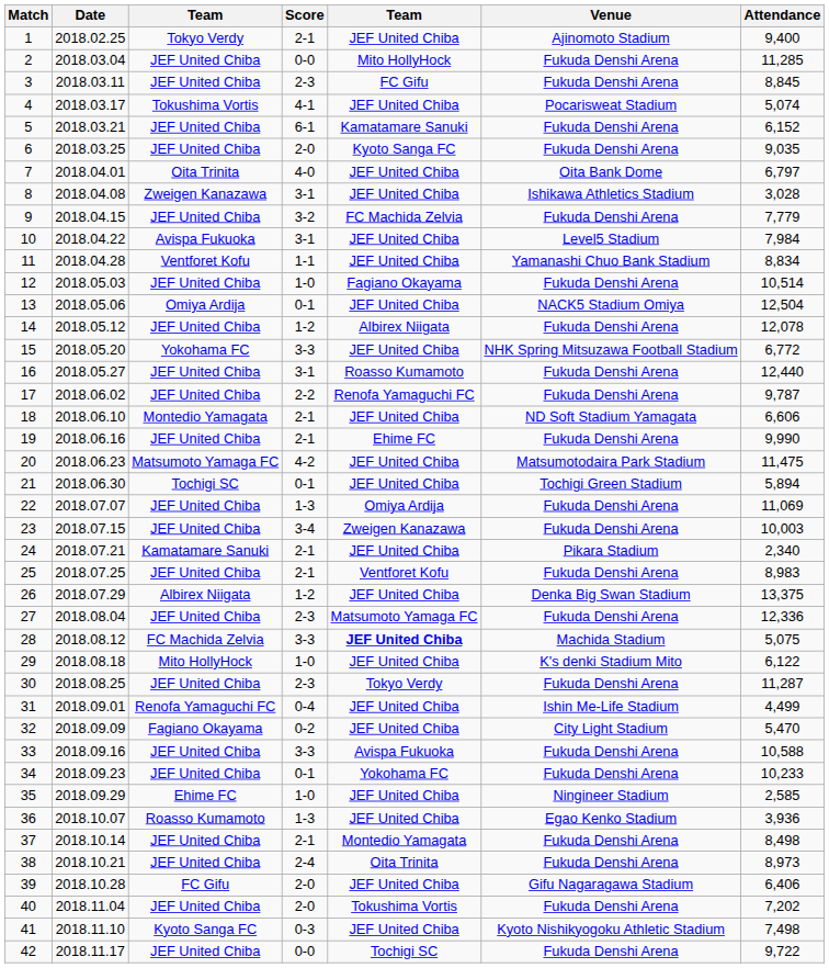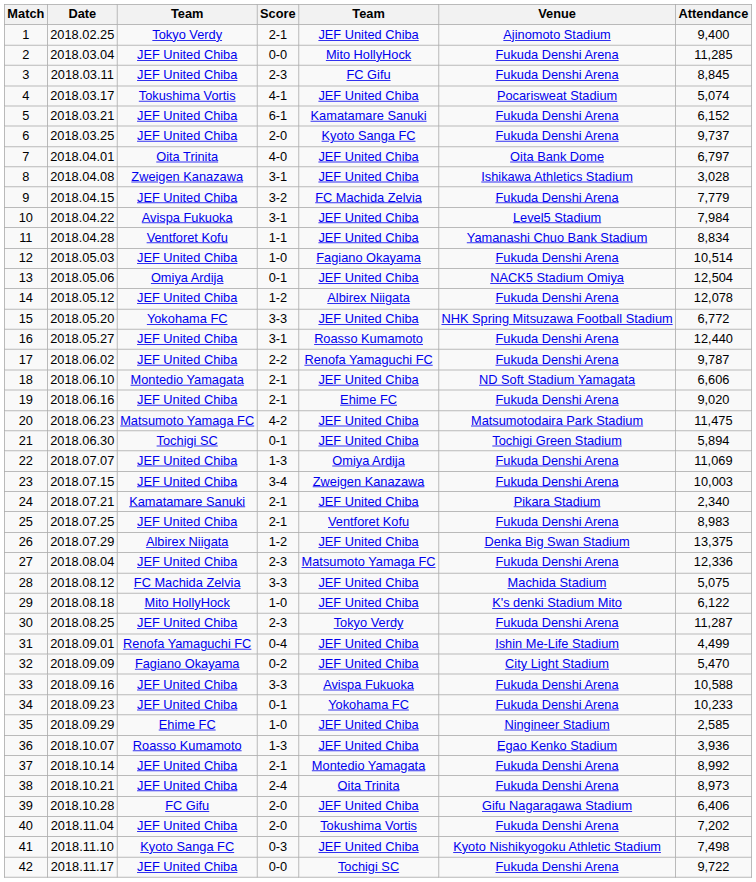6 | Attendance: 9,035 -> 9,737
19 | Attendance: 9,990 -> 9,020
28 | column 5: bold -> normal
37 | Attendance: 8,498 -> 8,992
